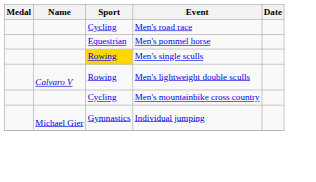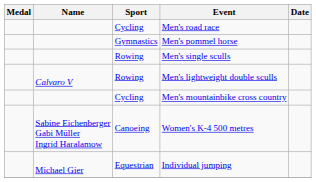Men's pommel horse | Sport: Equestrian -> Gymnastics
Men's single sculls | Sport: gold background -> no background
+ row: Sabine Eichenberger Gabi Müller Ingrid Haralamow | Canoeing | Women's K-4 500 metres
Individual jumping | Sport: Gymnastics -> Equestrian
